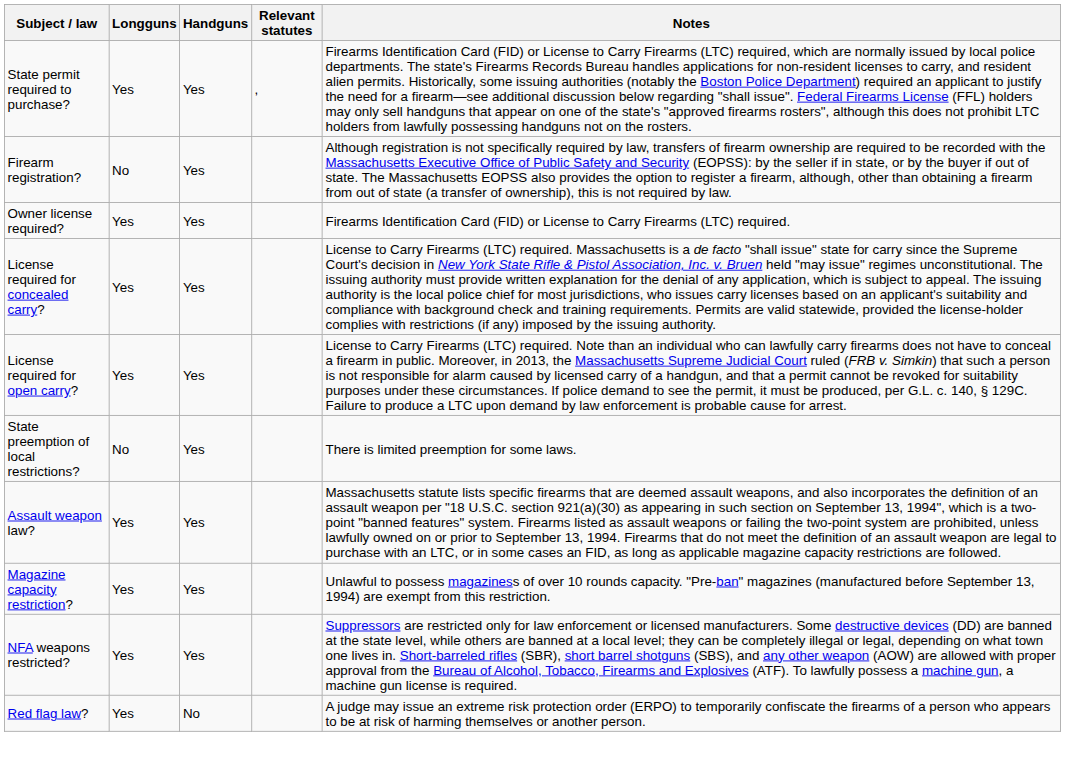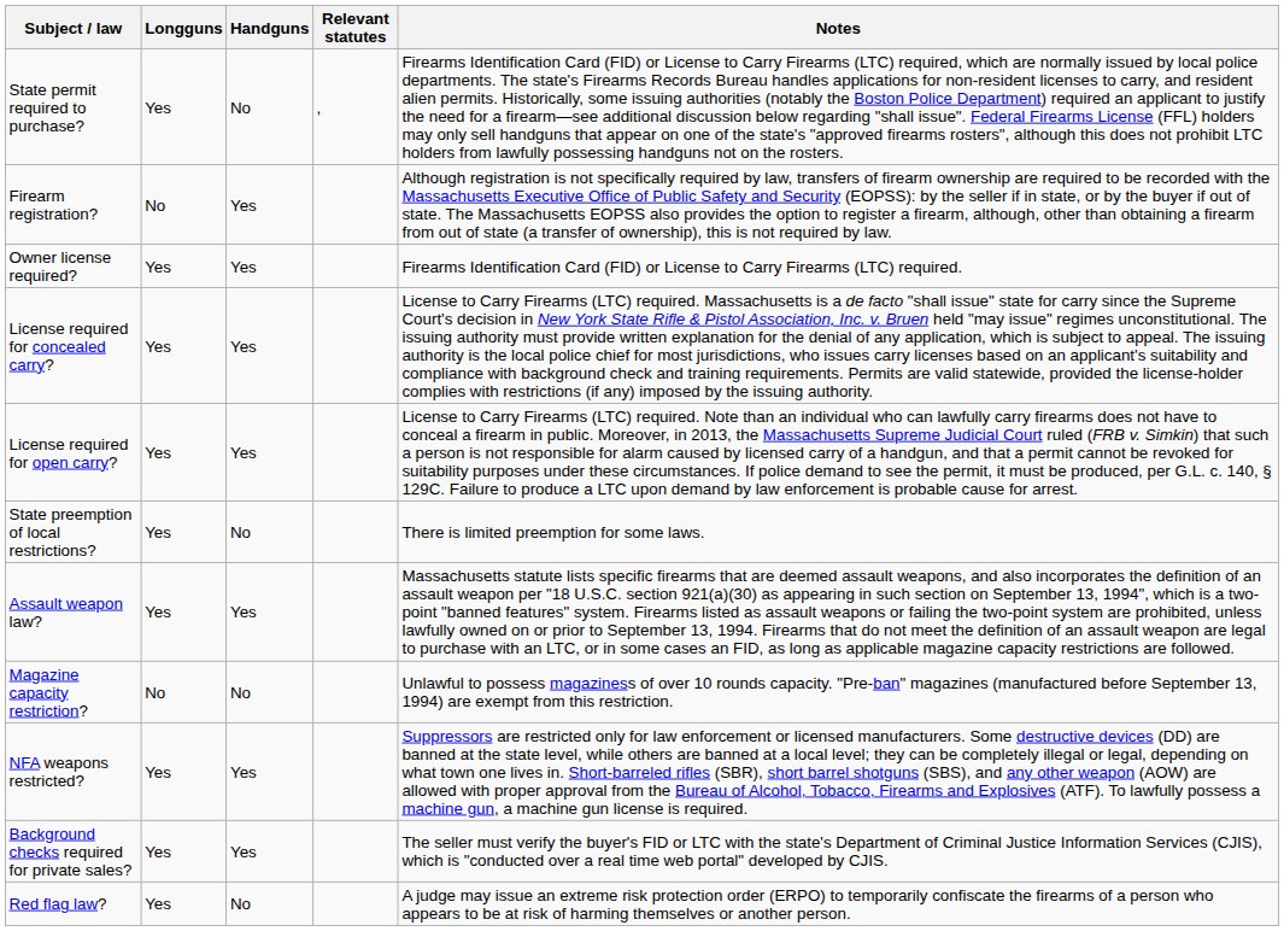State permit required to purchase? | Handguns: Yes -> No
State preemption of local restrictions? | Longguns: No -> Yes
State preemption of local restrictions? | Handguns: Yes -> No
Magazine capacity restriction? | Longguns: Yes -> No
Magazine capacity restriction? | Handguns: Yes -> No
+ row: Background checks required for private sales? | Yes | Yes | The seller must verify the buyer's FID or LTC with the state's Department of Criminal Justice Information Services (CJIS), which is "conducted over a real time web portal" developed by CJIS.
